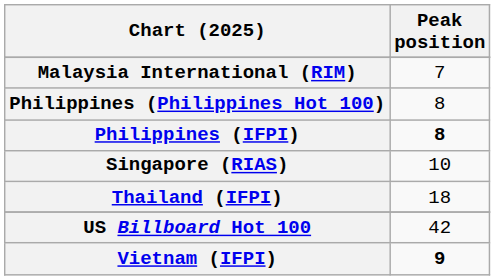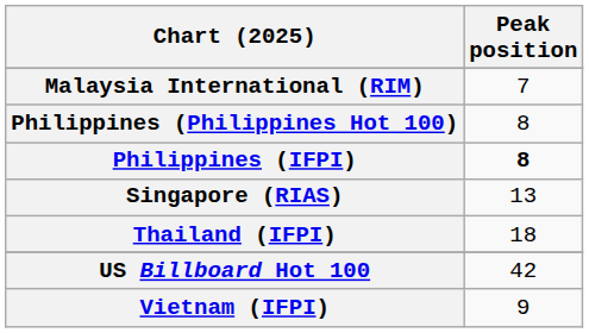Singapore (RIAS) | Peak position: 10 -> 13
Vietnam (IFPI) | Peak position: bold -> normal
